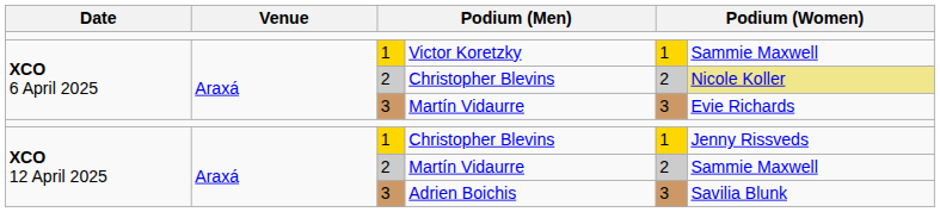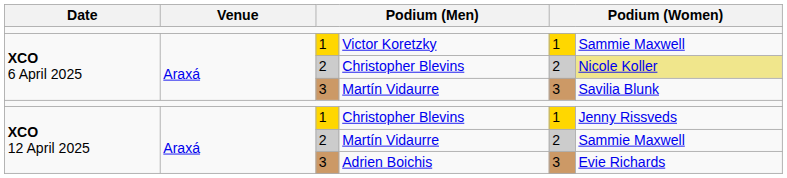3 / Martín Vidaurre | column 6: Evie Richards -> Savilia Blunk
Adrien Boichis | column 6: Savilia Blunk -> Evie Richards
